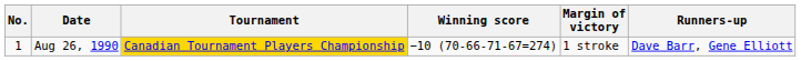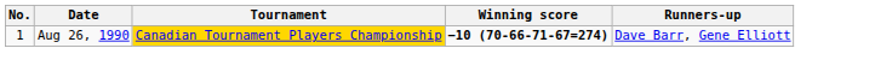- column: Margin of victory | 1 stroke
Aug 26, 1990 | Winning score: normal -> bold
